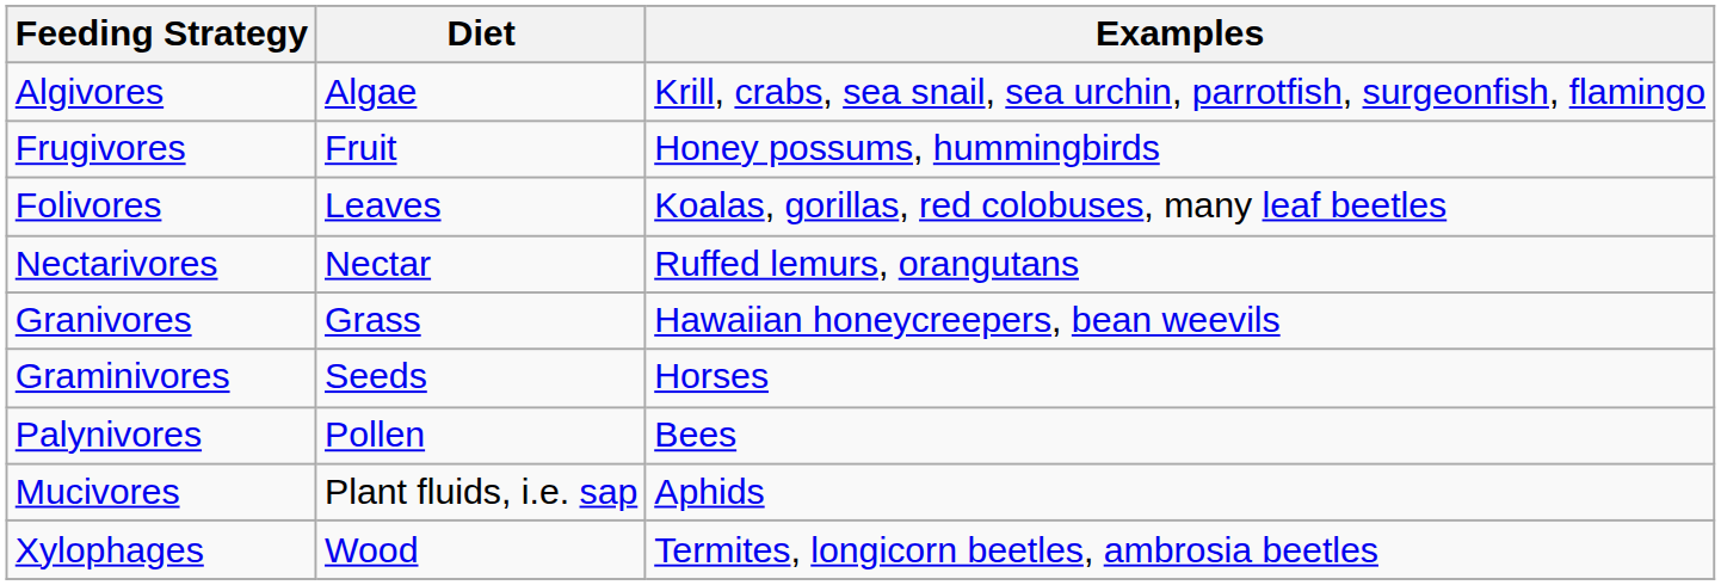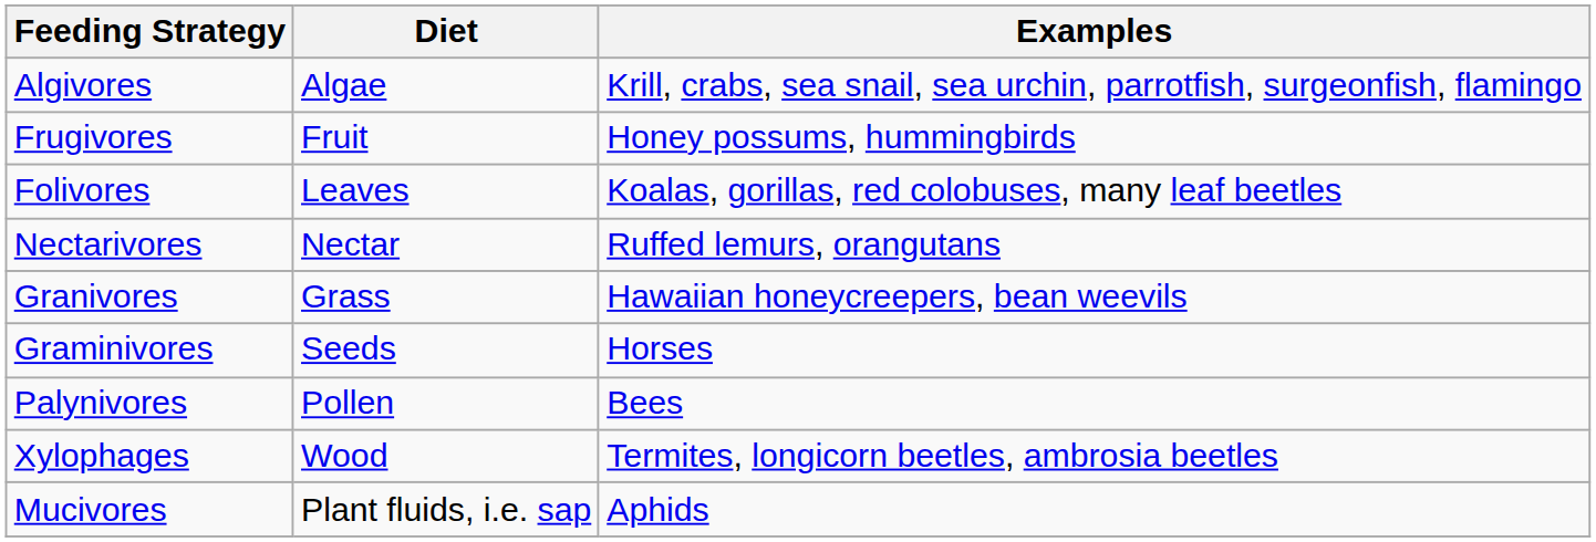rows swapped: Mucivores <-> Xylophages
